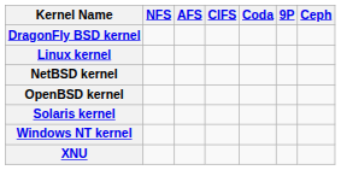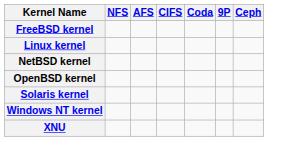- row: DragonFly BSD kernel
+ row: FreeBSD kernel
